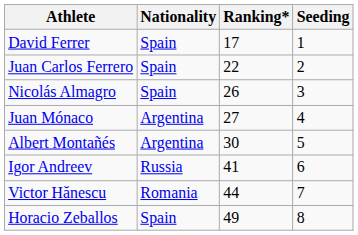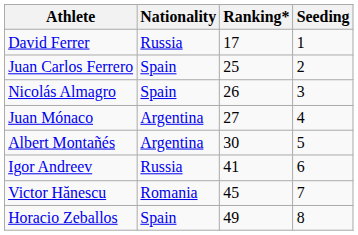David Ferrer | Nationality: Spain -> Russia
Juan Carlos Ferrero | Ranking*: 22 -> 25
Victor Hănescu | Ranking*: 44 -> 45
